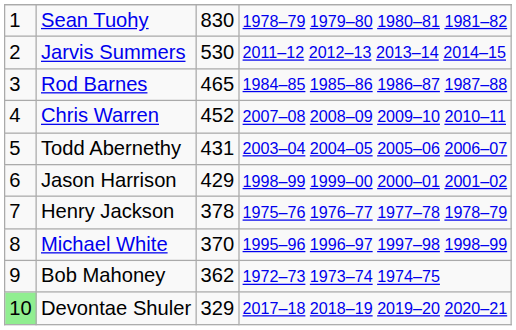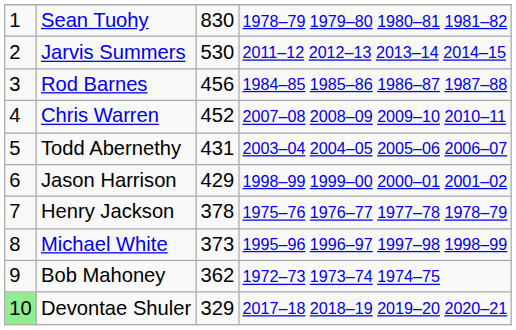Rod Barnes | column 3: 465 -> 456
Michael White | column 3: 370 -> 373
